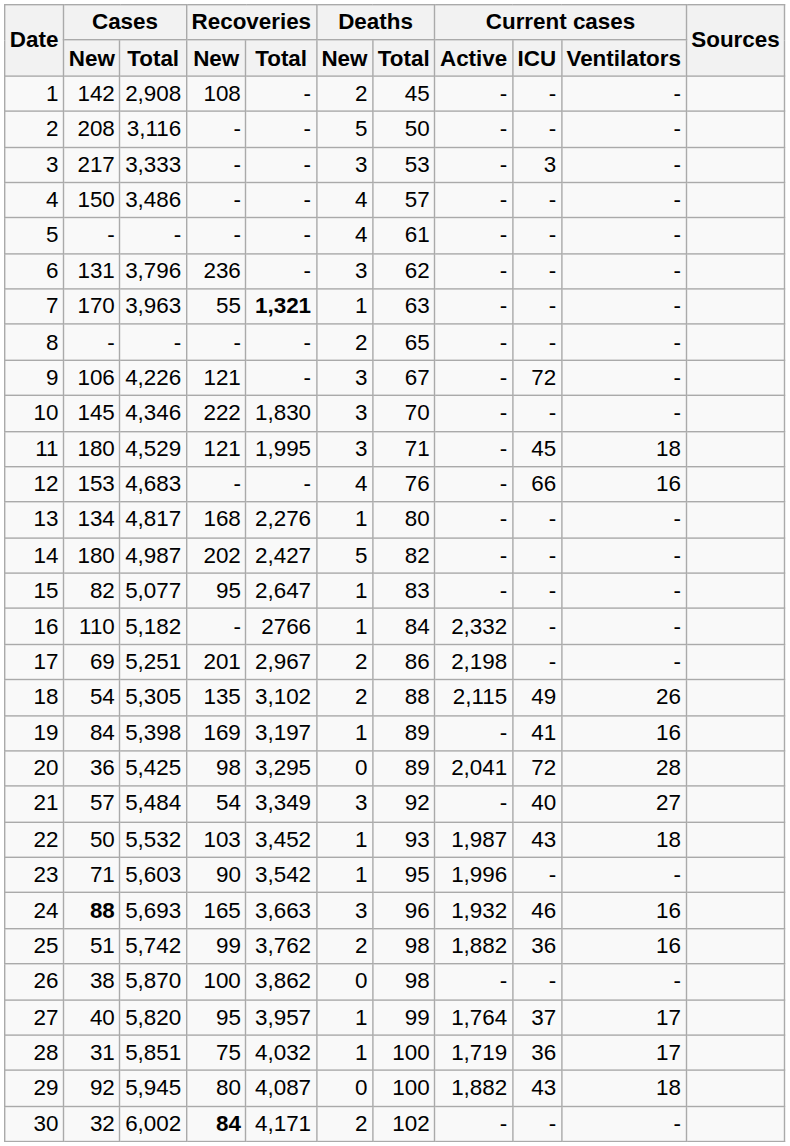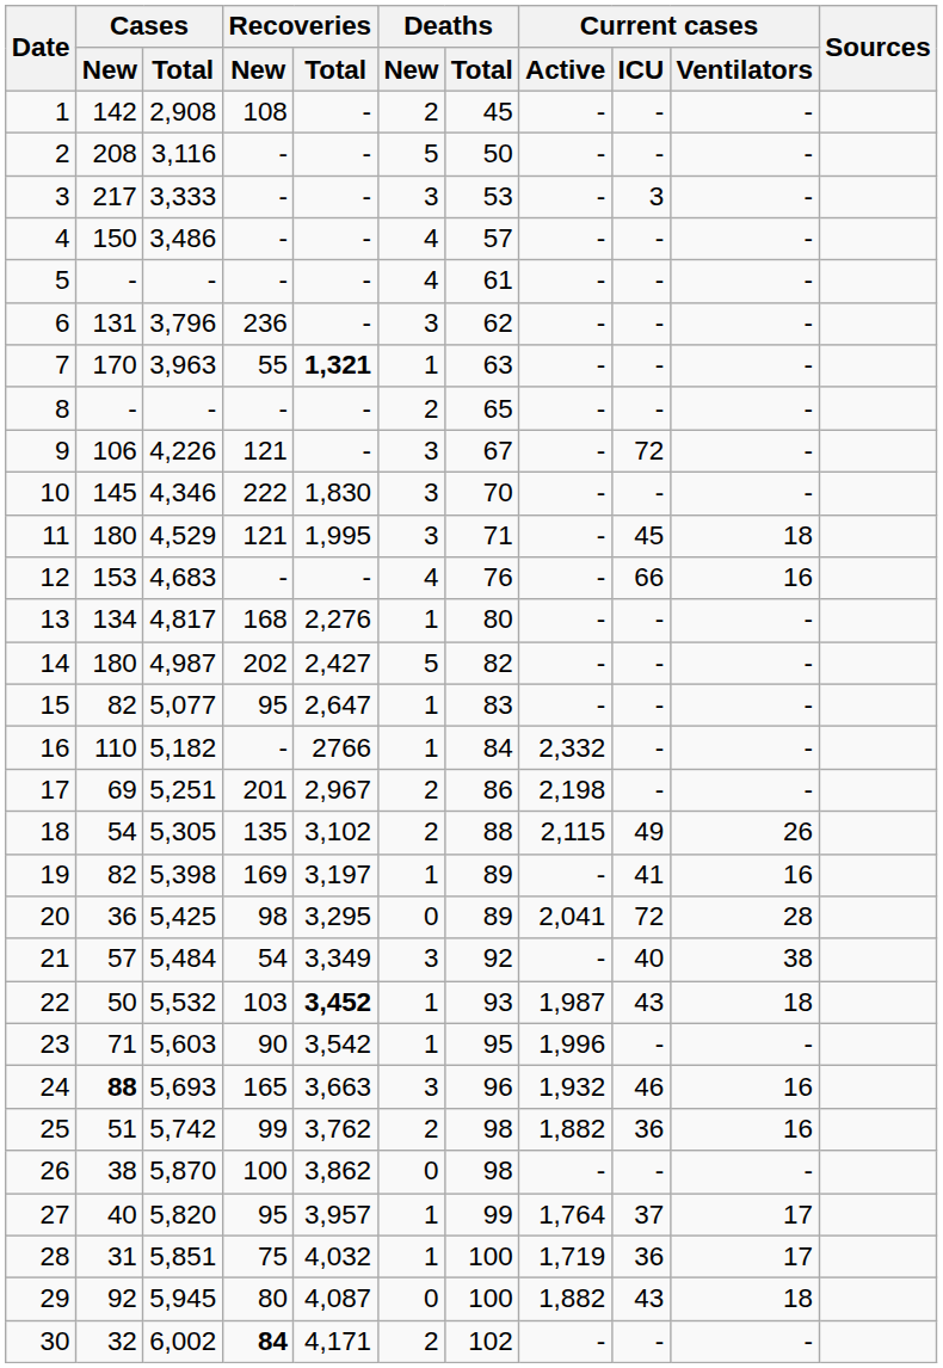19 | Cases / New: 84 -> 82
21 | Current cases / Ventilators: 27 -> 38
22 | Recoveries / Total: normal -> bold
